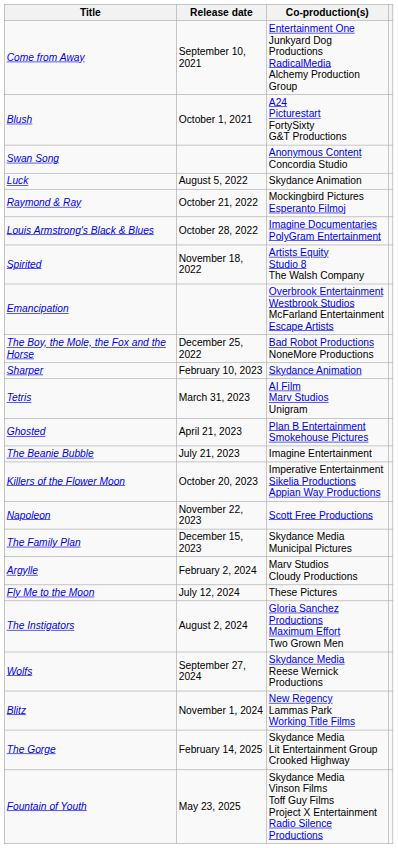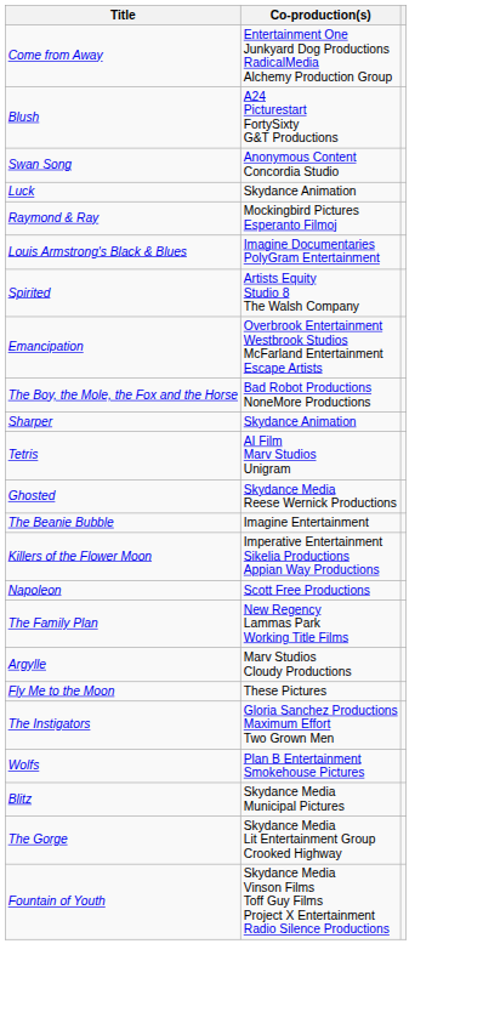- column: Release date | September 10, 2021 | October 1, 2021 | August 5, 2022 | October 21, 2022 | October 28, 2022 | November 18, 2022 | December 25, 2022 | February 10, 2023 | March 31, 2023 | April 21, 2023 | July 21, 2023 | October 20, 2023 | November 22, 2023 | December 15, 2023 | February 2, 2024 | July 12, 2024 | August 2, 2024 | September 27, 2024 | November 1, 2024 | February 14, 2025 | May 23, 2025
Ghosted | Co-production(s): Plan B Entertainment Smokehouse Pictures -> Skydance Media Reese Wernick Productions
The Family Plan | Co-production(s): Skydance Media Municipal Pictures -> New Regency Lammas Park Working Title Films
Wolfs | Co-production(s): Skydance Media Reese Wernick Productions -> Plan B Entertainment Smokehouse Pictures
Blitz | Co-production(s): New Regency Lammas Park Working Title Films -> Skydance Media Municipal Pictures
